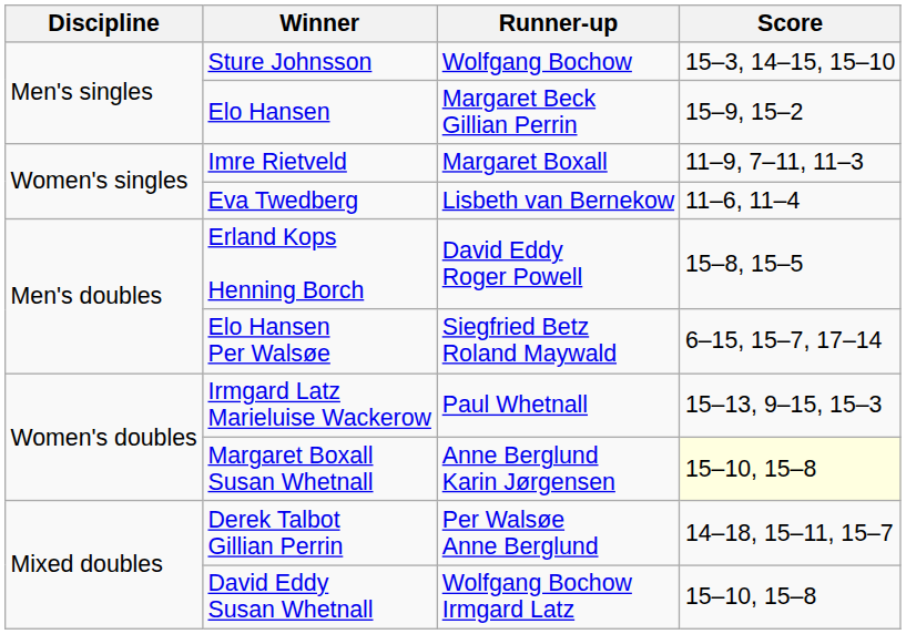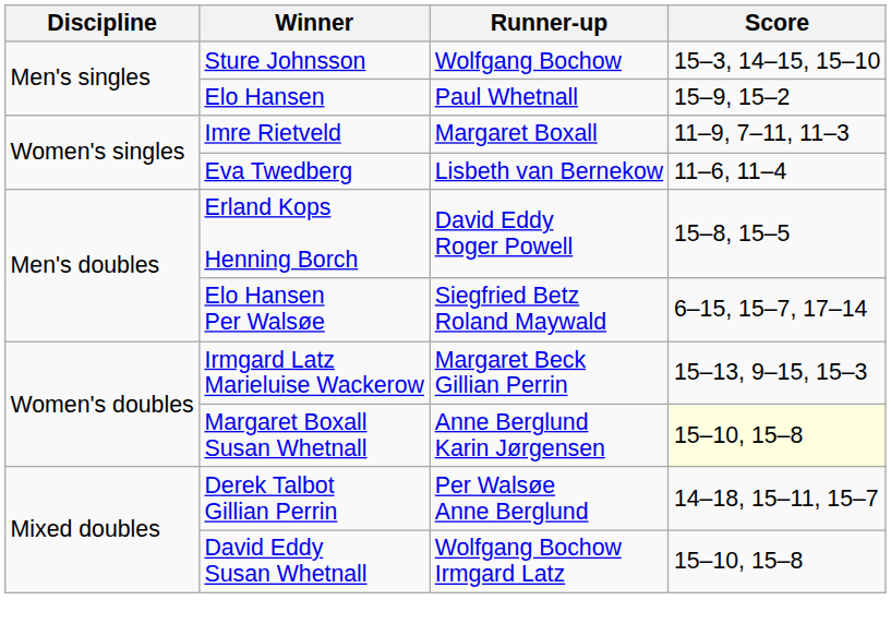Elo Hansen | Runner-up: Margaret Beck Gillian Perrin -> Paul Whetnall
Irmgard Latz Marieluise Wackerow | Runner-up: Paul Whetnall -> Margaret Beck Gillian Perrin
